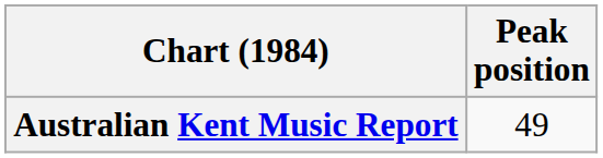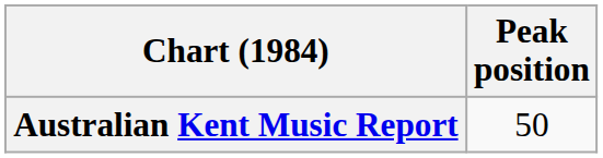Australian Kent Music Report | Peak position: 49 -> 50
